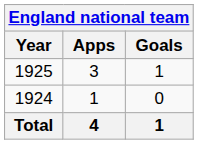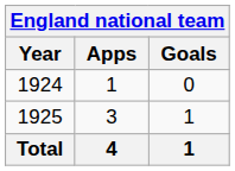rows swapped: 1924 <-> 1925
